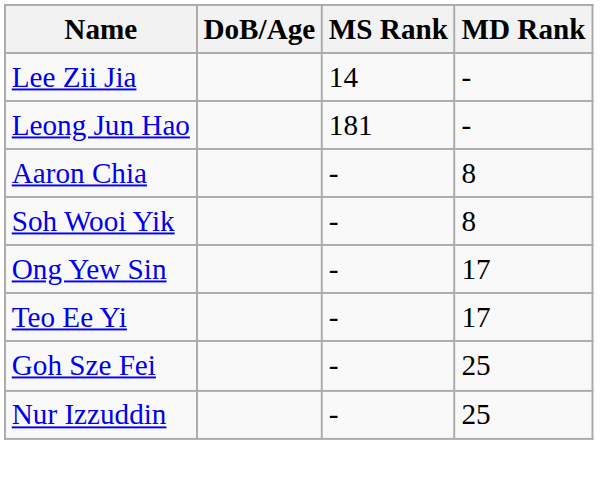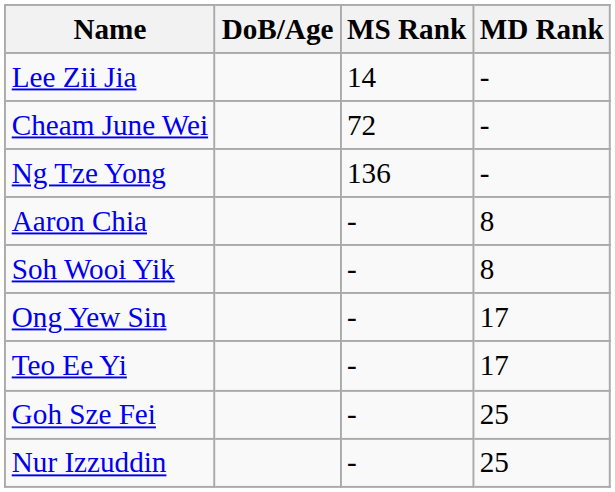+ row: Cheam June Wei | 72 | -
+ row: Ng Tze Yong | 136 | -
- row: Leong Jun Hao | 181 | -
